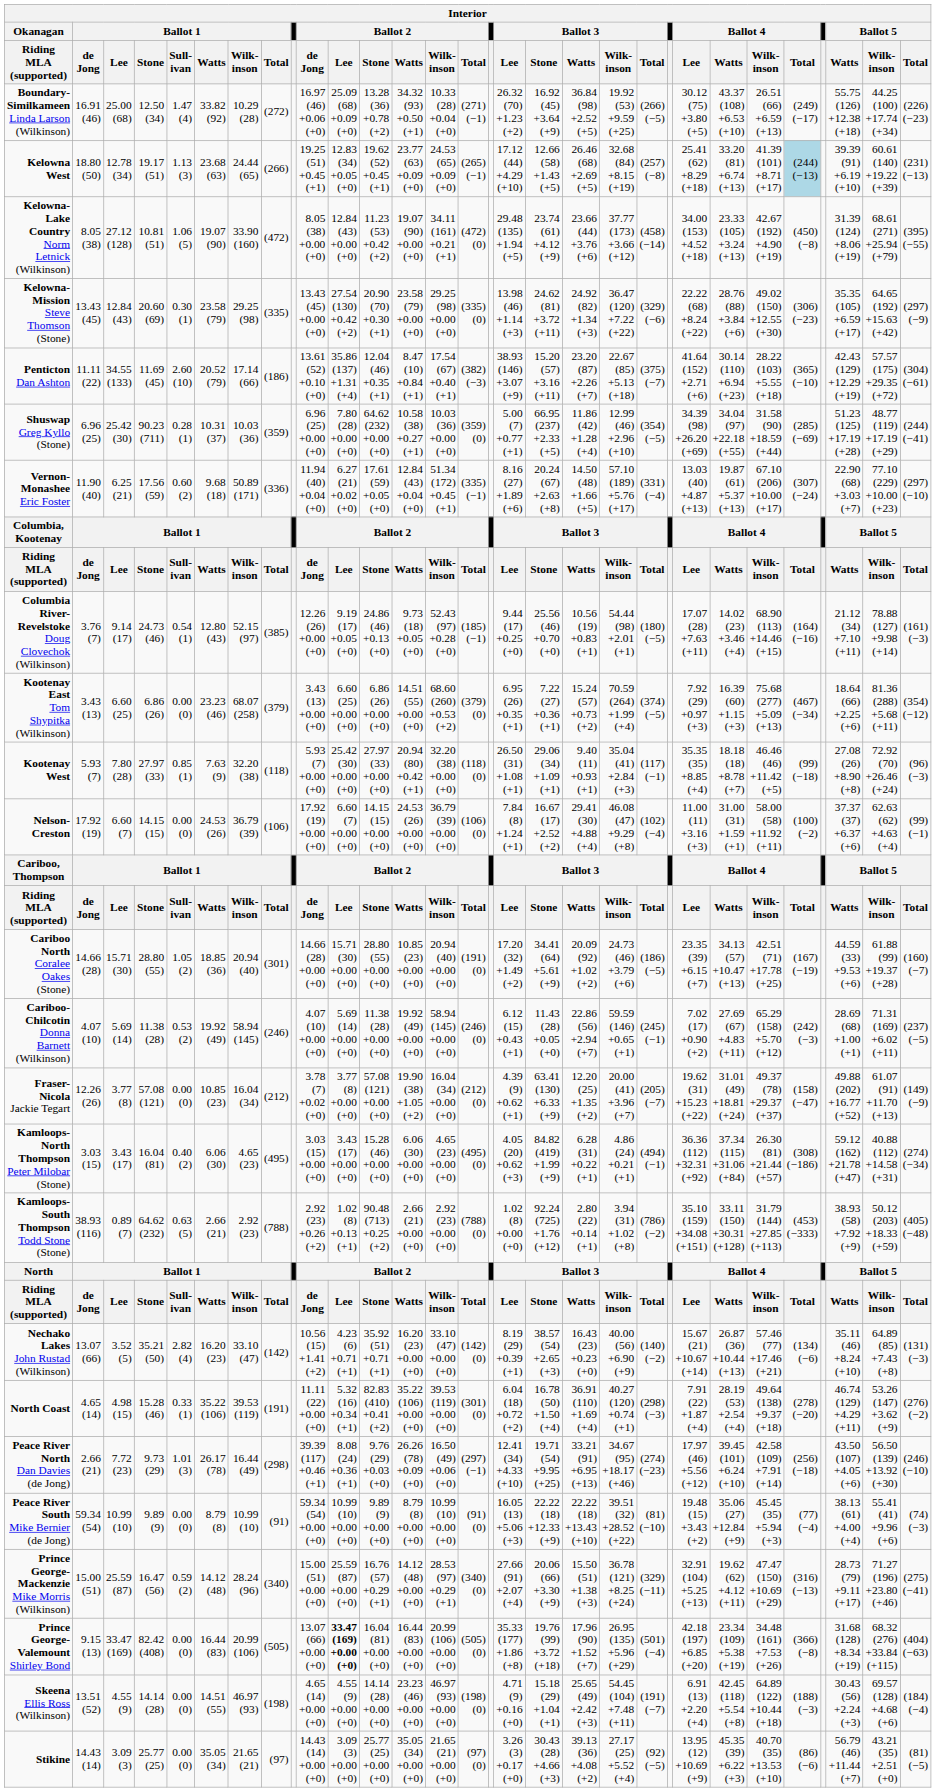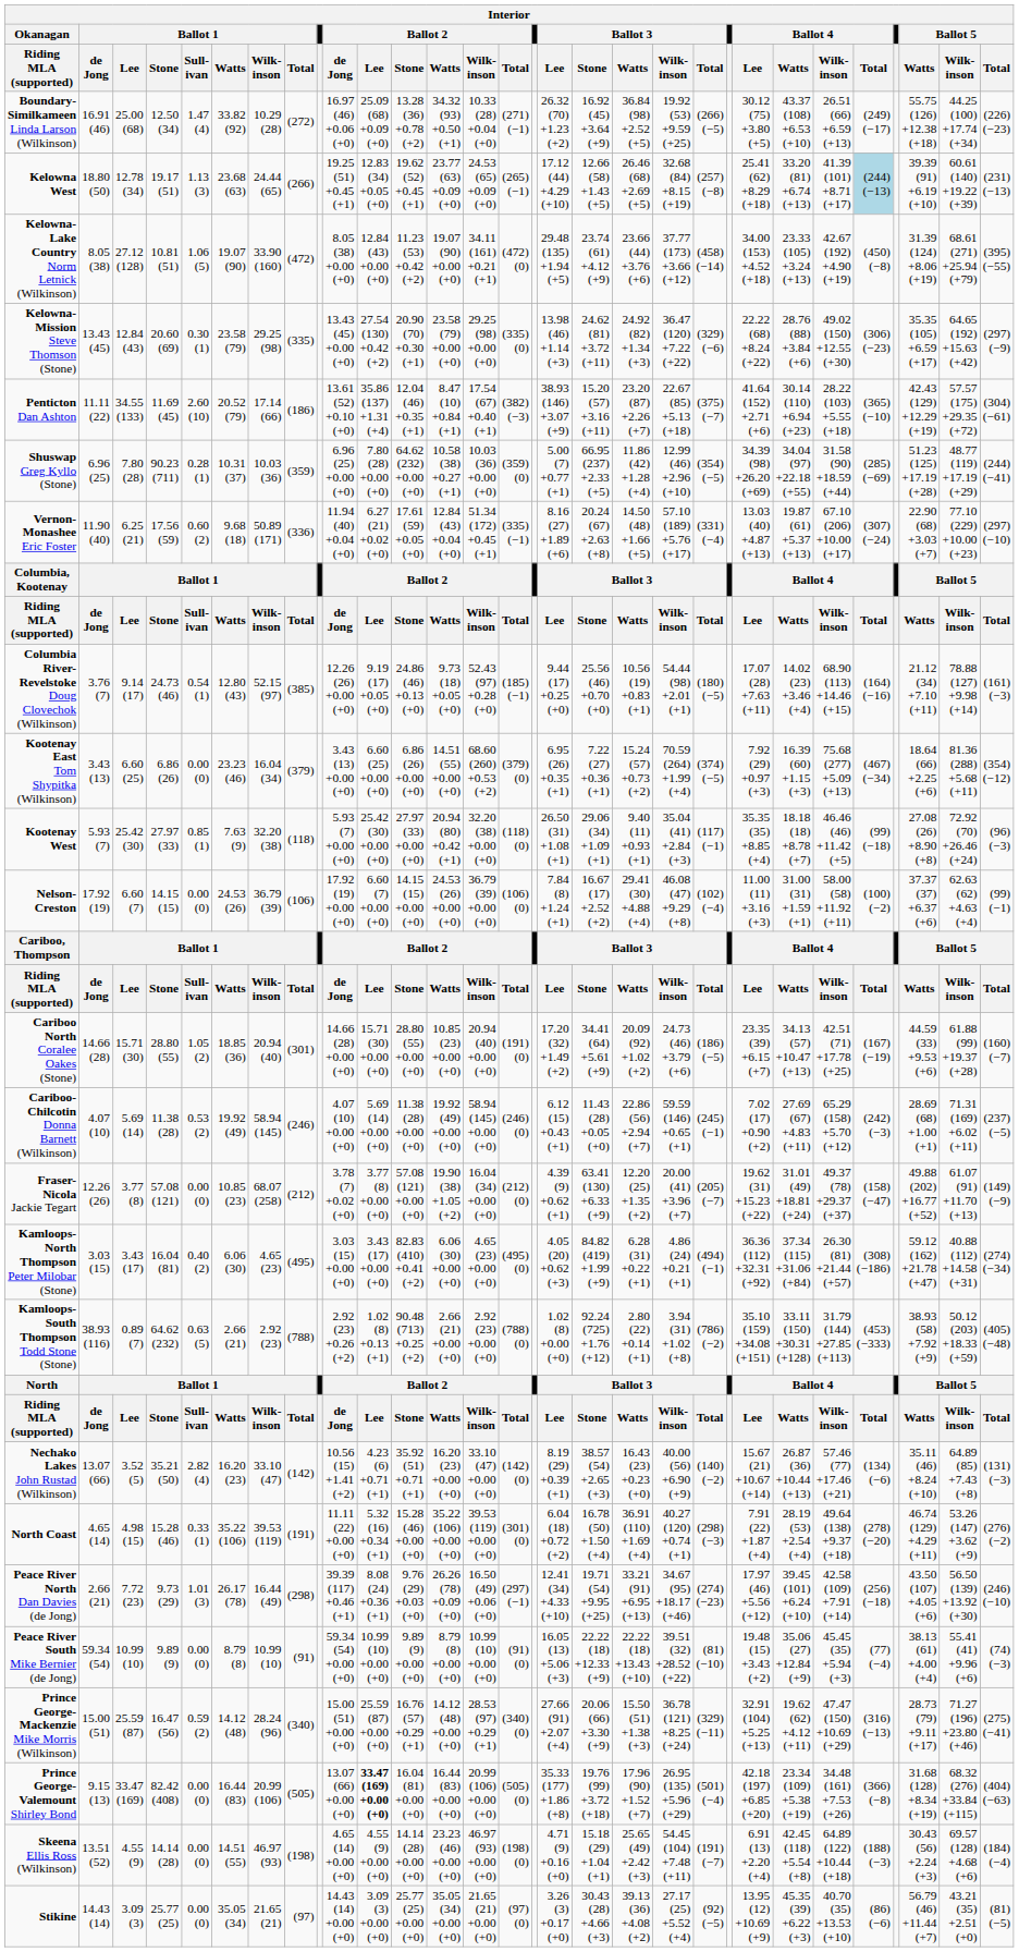Shuswap Greg Kyllo (Stone) | Ballot 1 / Lee: 25.42 (30) -> 7.80 (28)
Kootenay East Tom Shypitka (Wilkinson) | Ballot 1 / Wilk-inson: 68.07 (258) -> 16.04 (34)
Kootenay West | Ballot 1 / Lee: 7.80 (28) -> 25.42 (30)
Fraser-Nicola Jackie Tegart | Ballot 1 / Wilk-inson: 16.04 (34) -> 68.07 (258)
Kamloops-North Thompson Peter Milobar (Stone) | Ballot 2 / Stone: 15.28 (46) +0.00 (+0) -> 82.83 (410) +0.41 (+2)
North Coast | Ballot 2 / Stone: 82.83 (410) +0.41 (+2) -> 15.28 (46) +0.00 (+0)
